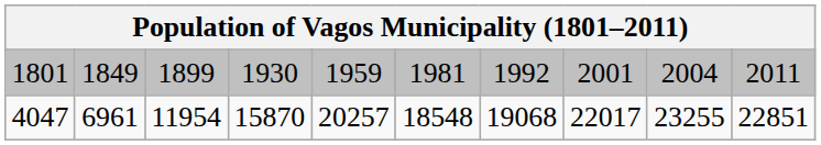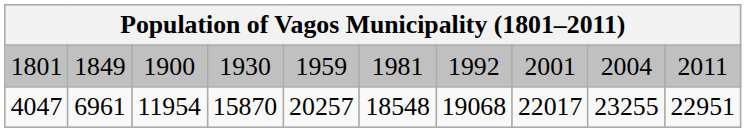1801 | column 3: 1899 -> 1900
4047 | column 10: 22851 -> 22951
